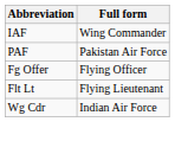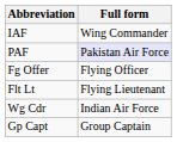PAF | Full form: no background -> lavender background
+ row: Gp Capt | Group Captain
